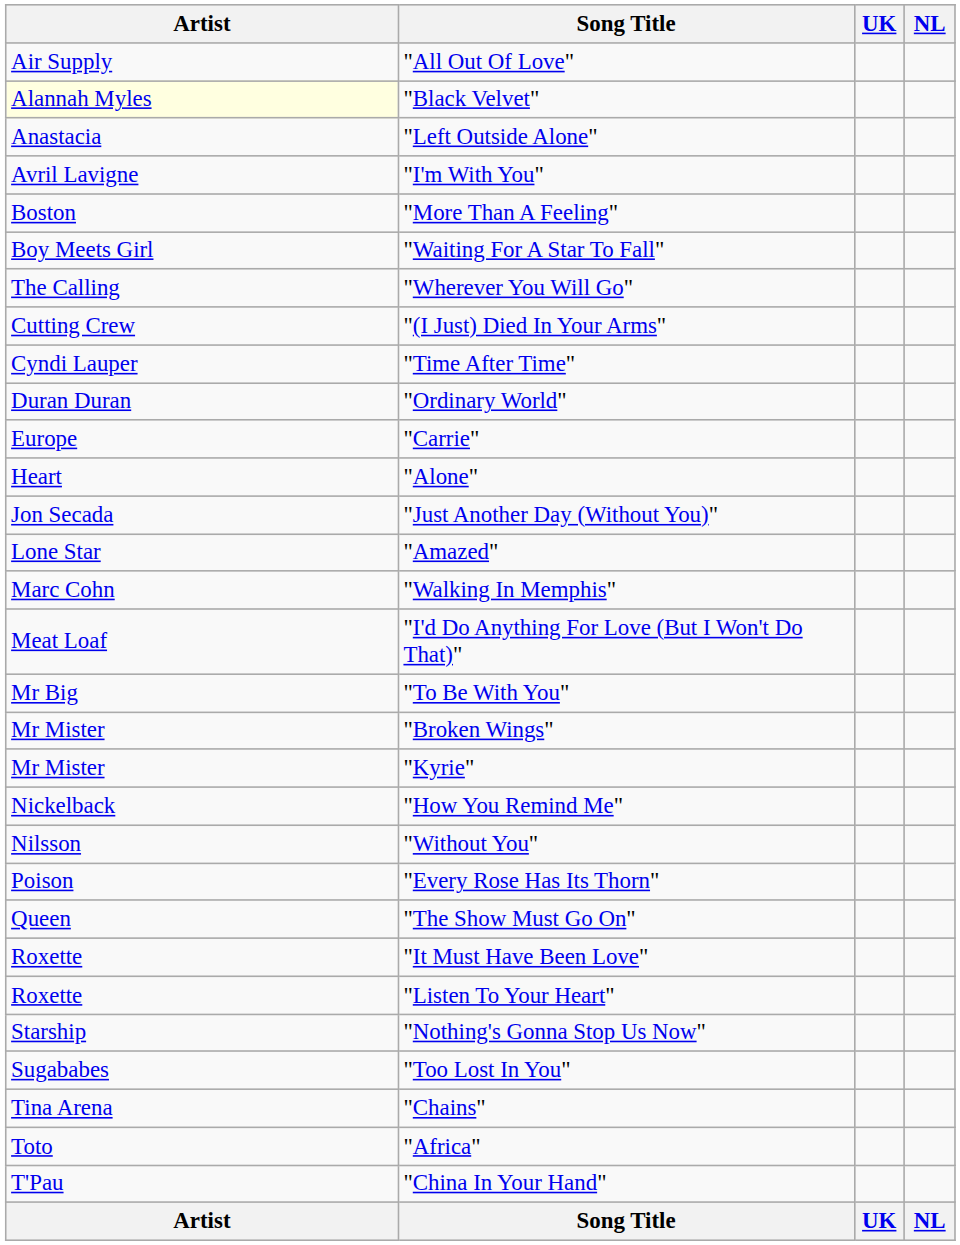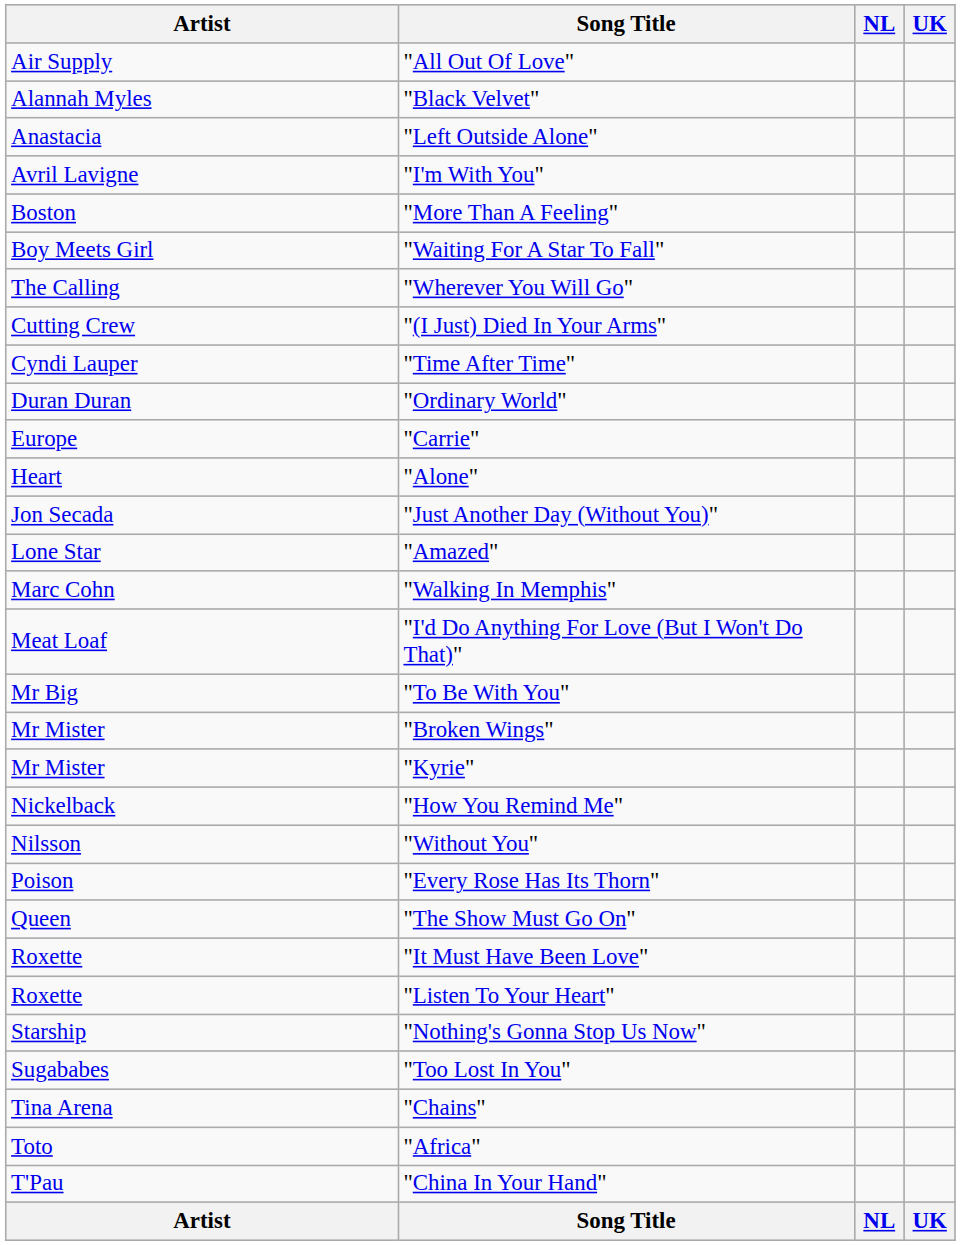columns swapped: UK <-> NL
"Black Velvet" | Artist: lightyellow background -> no background
